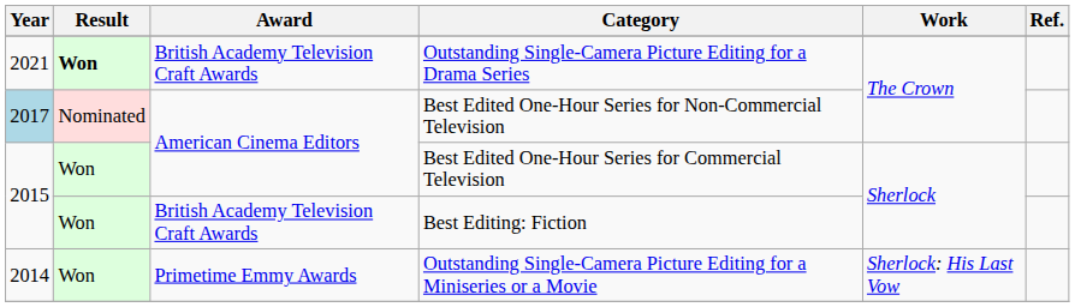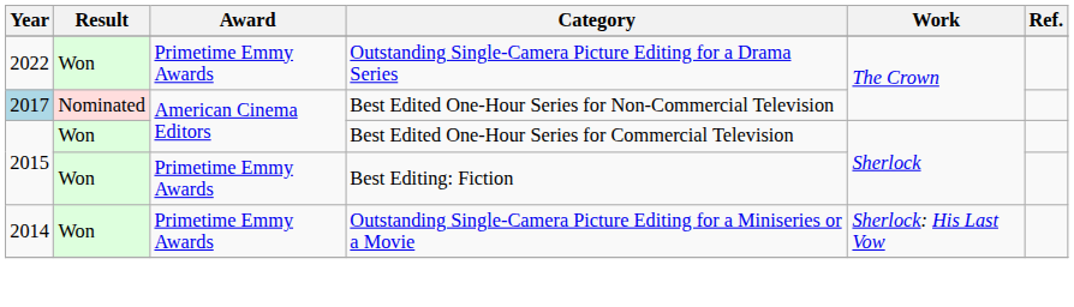Outstanding Single-Camera Picture Editing for a Drama Series | Year: 2021 -> 2022
Outstanding Single-Camera Picture Editing for a Drama Series | Result: bold -> normal
Outstanding Single-Camera Picture Editing for a Drama Series | Award: British Academy Television Craft Awards -> Primetime Emmy Awards
Best Editing: Fiction | Award: British Academy Television Craft Awards -> Primetime Emmy Awards
